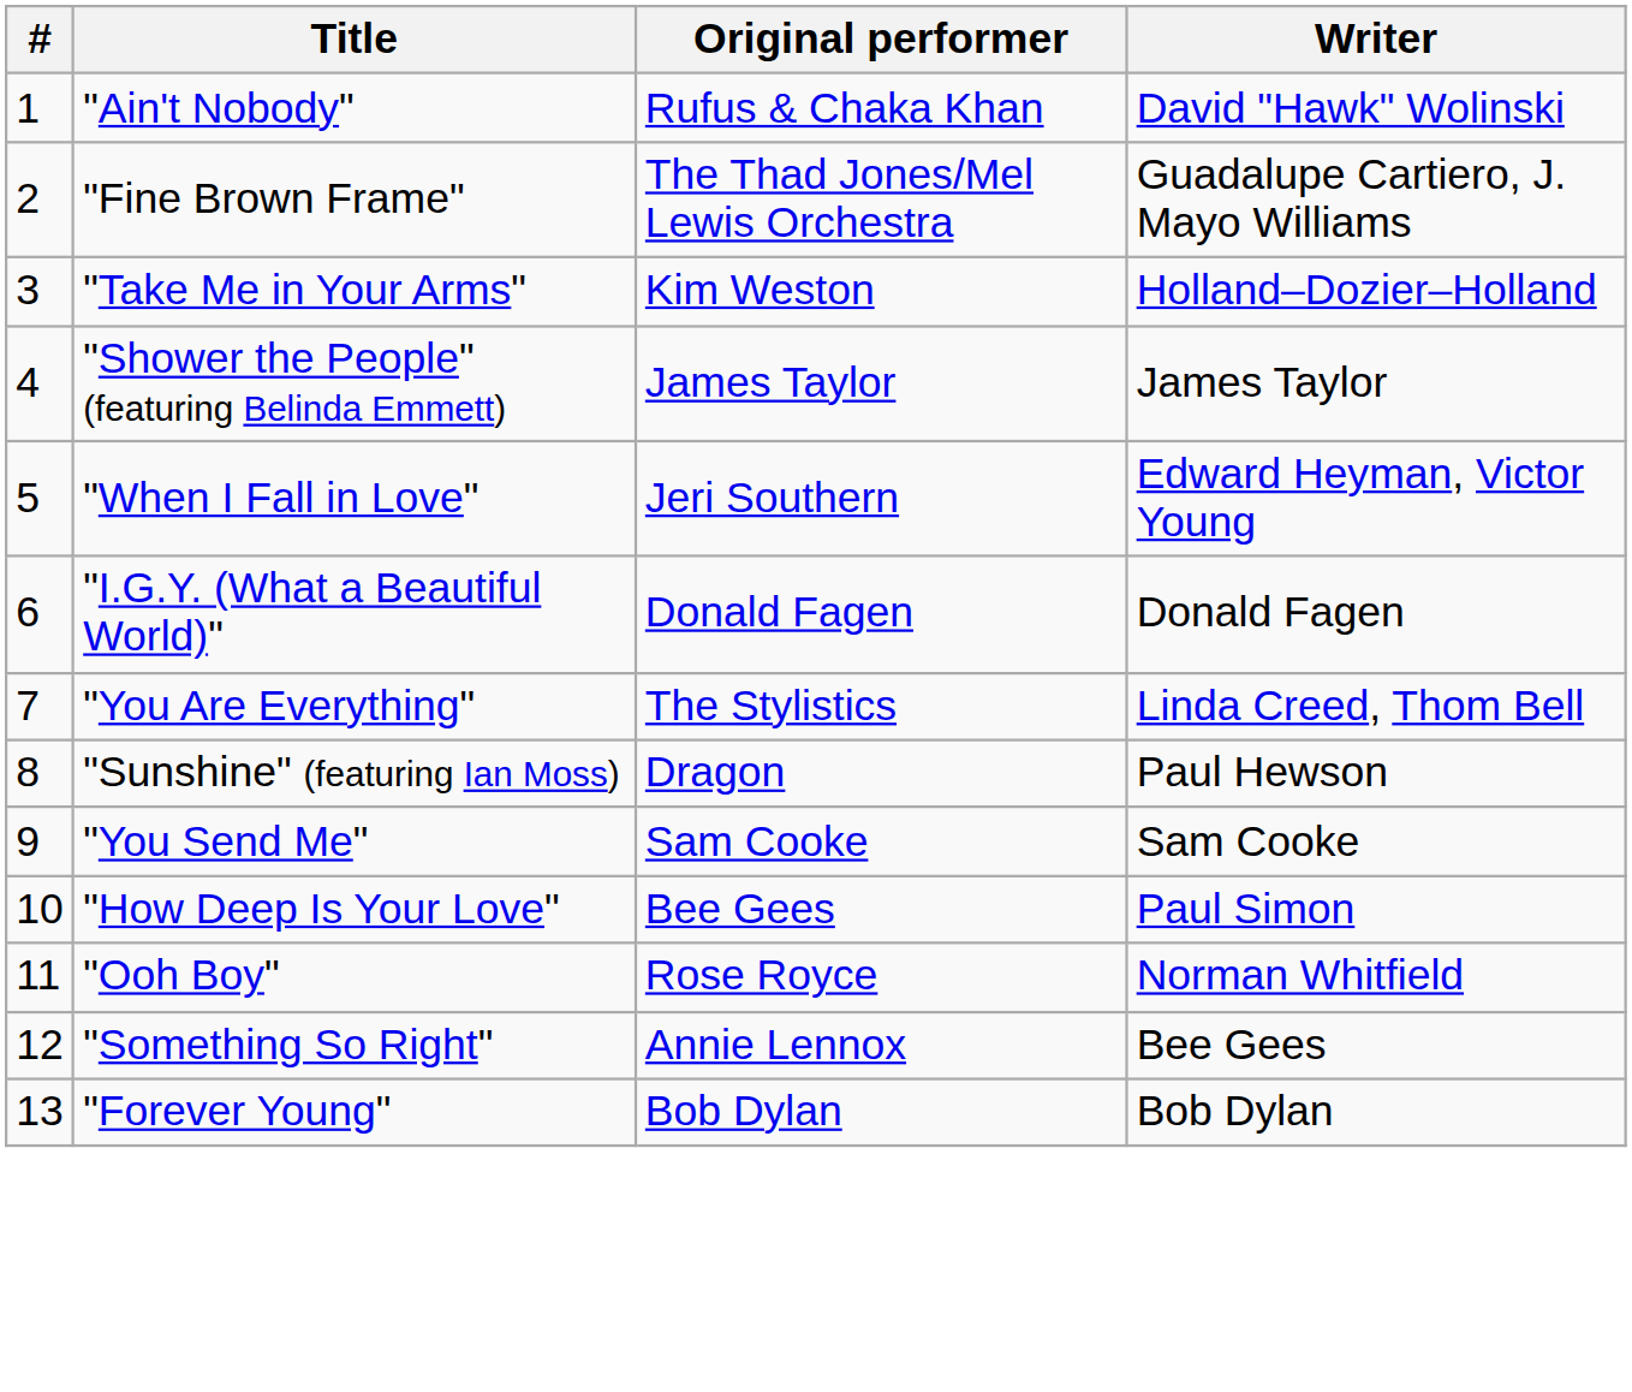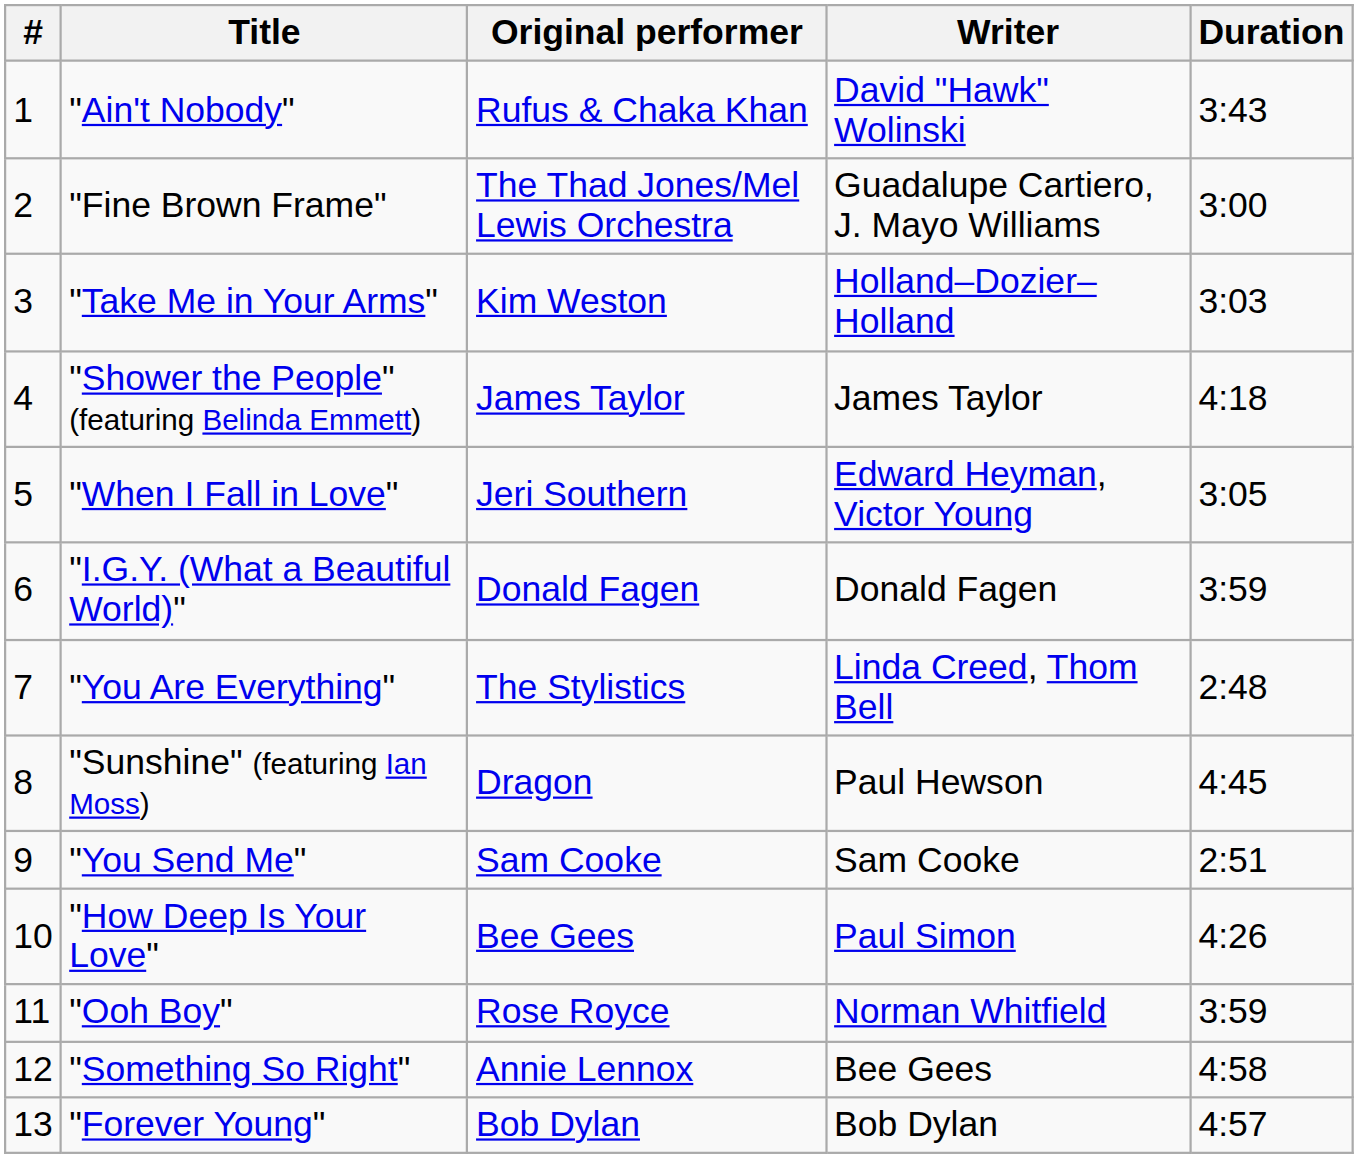+ column: Duration | 3:43 | 3:00 | 3:03 | 4:18 | 3:05 | 3:59 | 2:48 | 4:45 | 2:51 | 4:26 | 3:59 | 4:58 | 4:57
